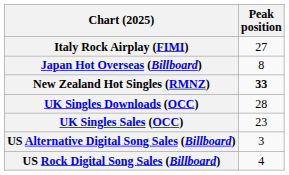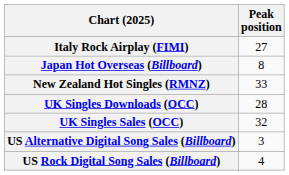New Zealand Hot Singles (RMNZ) | Peak position: bold -> normal
UK Singles Sales (OCC) | Peak position: 23 -> 32
